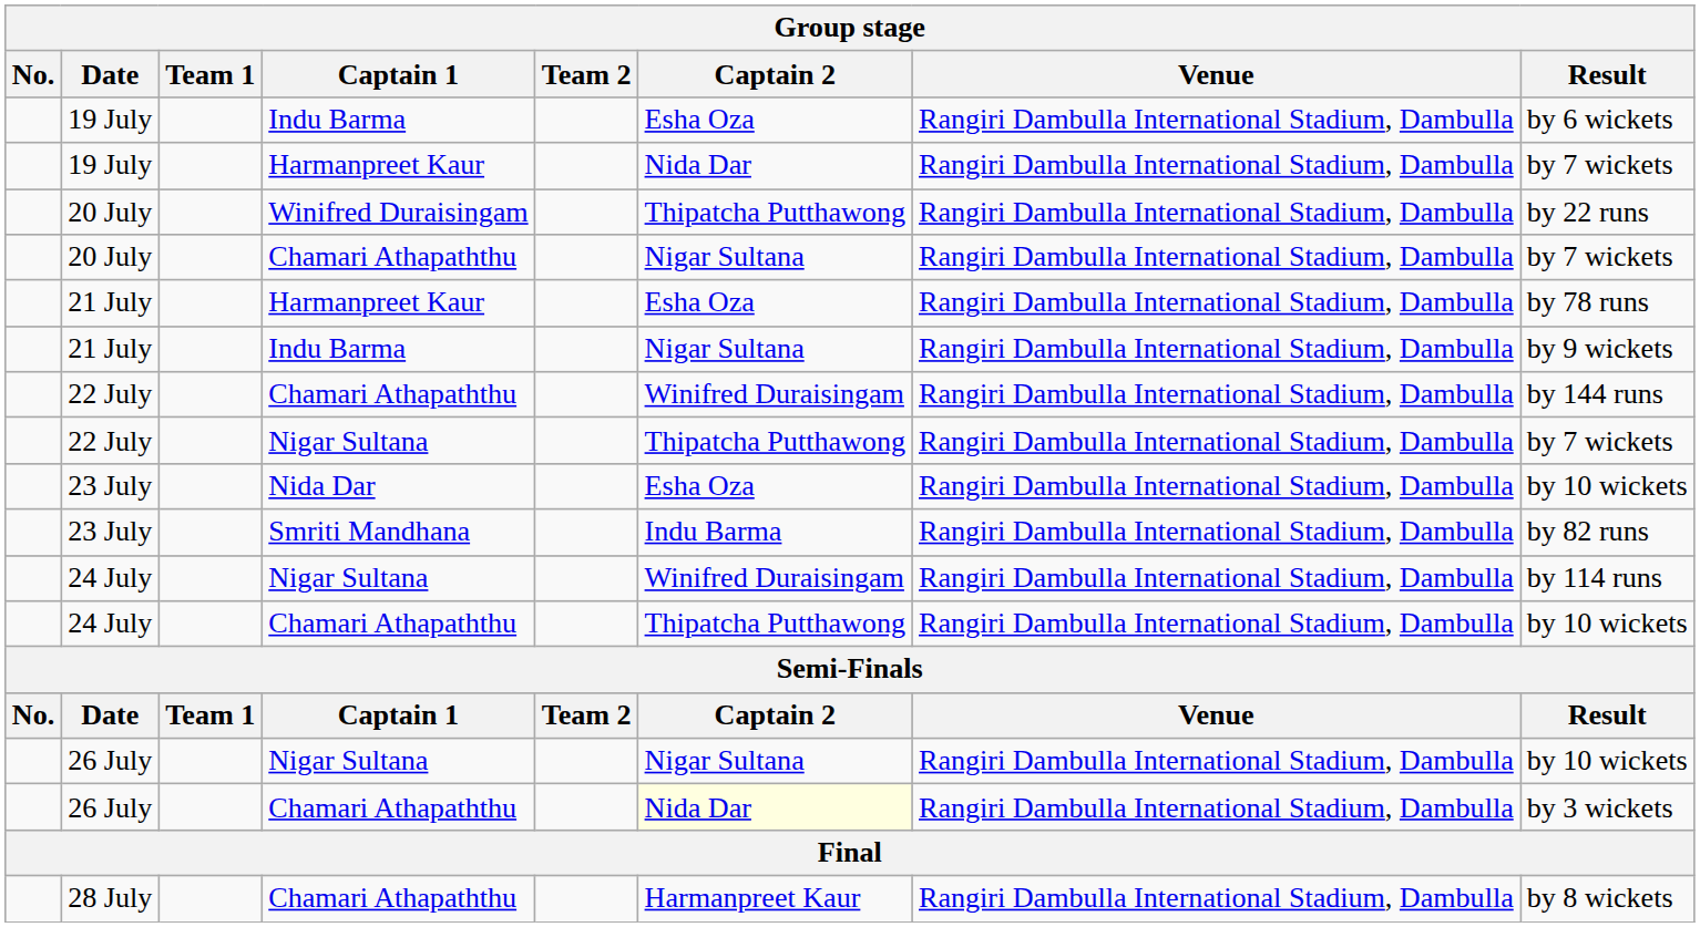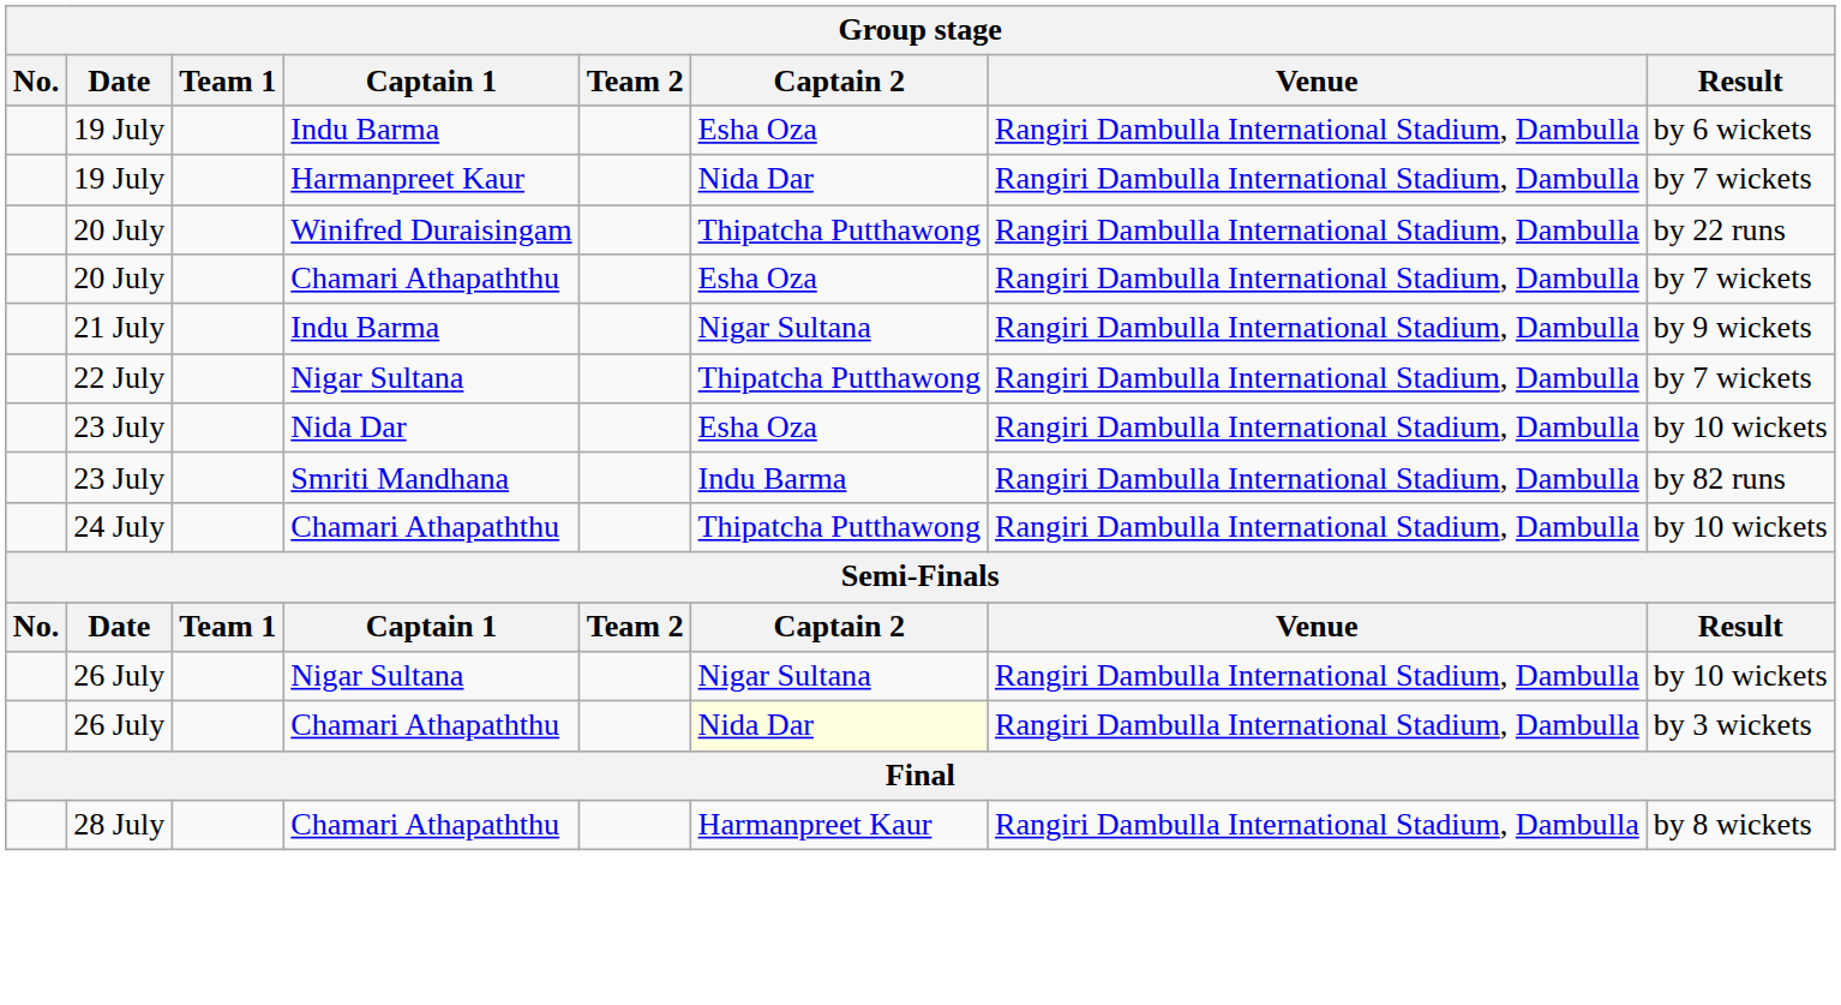20 July / Chamari Athapaththu | Captain 2: Nigar Sultana -> Esha Oza
- row: 21 July | Harmanpreet Kaur | Esha Oza | Rangiri Dambulla International Stadium, Dambulla | by 78 runs
- row: 22 July | Chamari Athapaththu | Winifred Duraisingam | Rangiri Dambulla International Stadium, Dambulla | by 144 runs
- row: 24 July | Nigar Sultana | Winifred Duraisingam | Rangiri Dambulla International Stadium, Dambulla | by 114 runs
